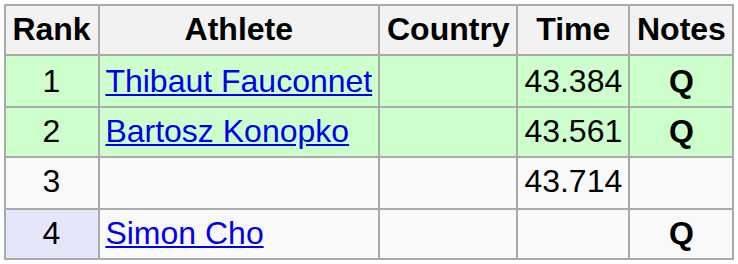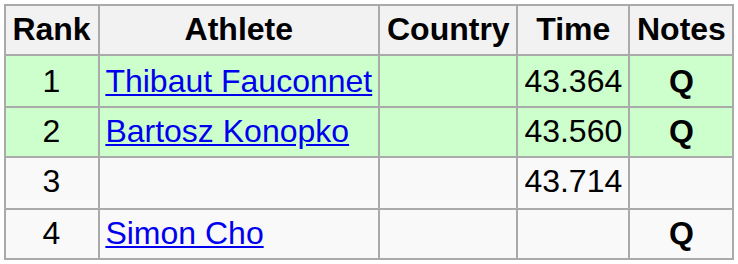Thibaut Fauconnet | Time: 43.384 -> 43.364
Bartosz Konopko | Time: 43.561 -> 43.560
Simon Cho | Rank: lavender background -> no background
